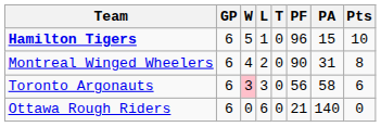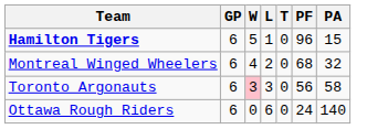- column: Pts | 10 | 8 | 6 | 0
Montreal Winged Wheelers | PF: 90 -> 68
Montreal Winged Wheelers | PA: 31 -> 32
Ottawa Rough Riders | PF: 21 -> 24
